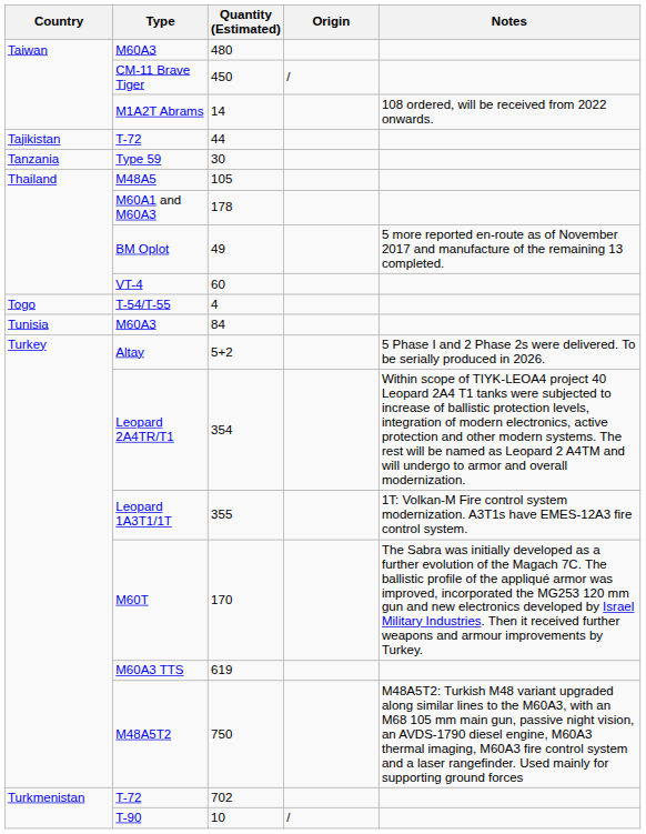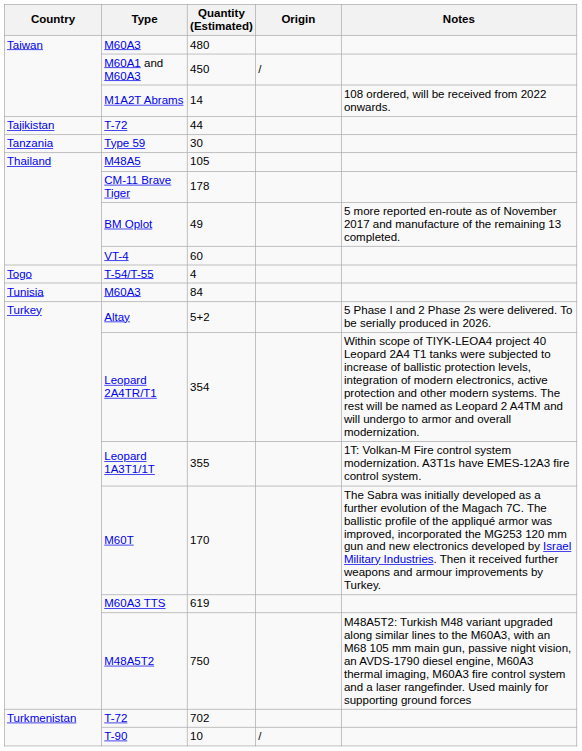450 | Type: CM-11 Brave Tiger -> M60A1 and M60A3
178 | Type: M60A1 and M60A3 -> CM-11 Brave Tiger
